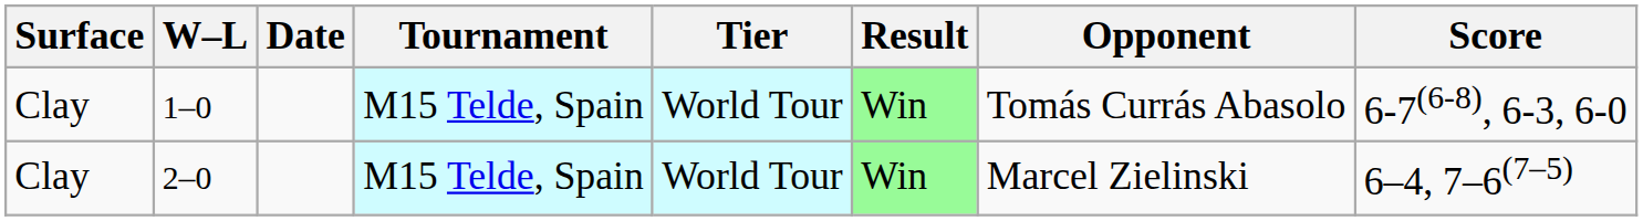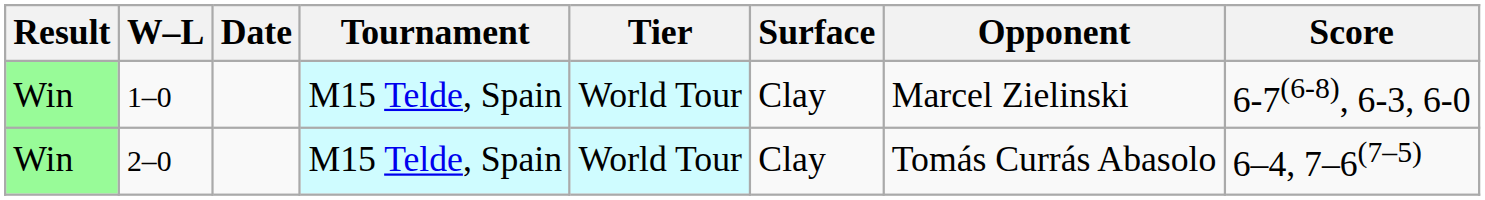columns swapped: Result <-> Surface
1–0 | Opponent: Tomás Currás Abasolo -> Marcel Zielinski
2–0 | Opponent: Marcel Zielinski -> Tomás Currás Abasolo
